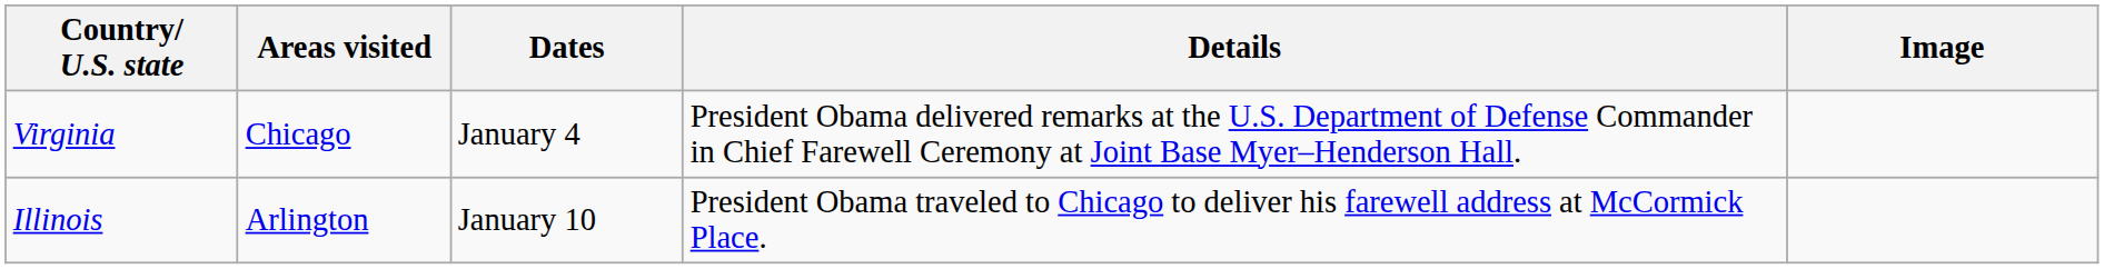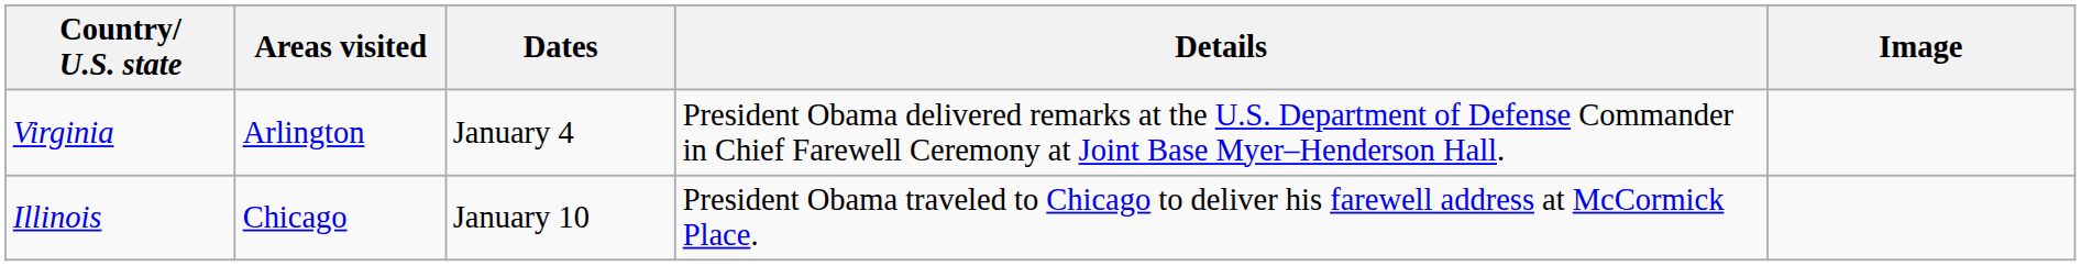Virginia | Areas visited: Chicago -> Arlington
Illinois | Areas visited: Arlington -> Chicago
